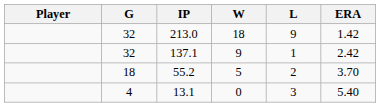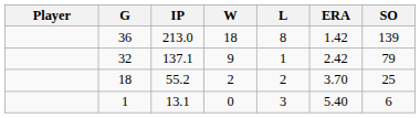+ column: SO | 139 | 79 | 25 | 6
213.0 | G: 32 -> 36
213.0 | L: 9 -> 8
55.2 | W: 5 -> 2
13.1 | G: 4 -> 1
